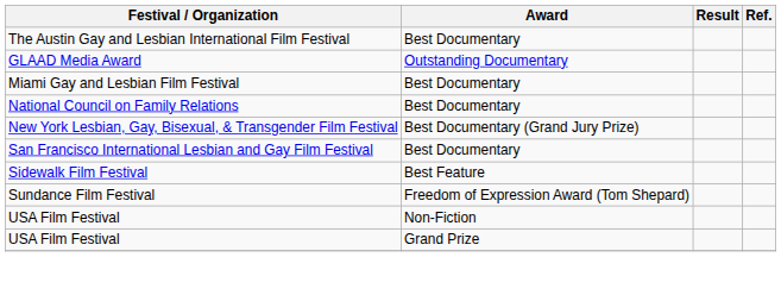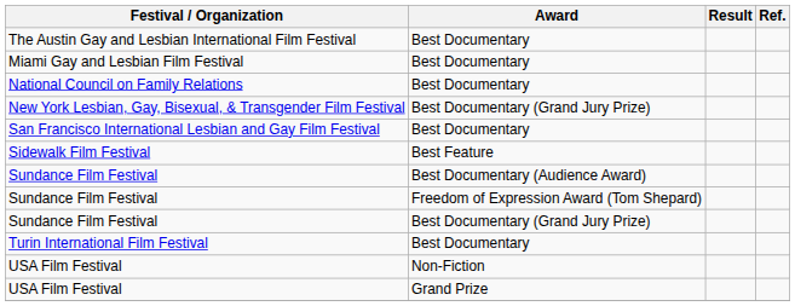- row: GLAAD Media Award | Outstanding Documentary
+ row: Sundance Film Festival | Best Documentary (Audience Award)
+ row: Sundance Film Festival | Best Documentary (Grand Jury Prize)
+ row: Turin International Film Festival | Best Documentary
